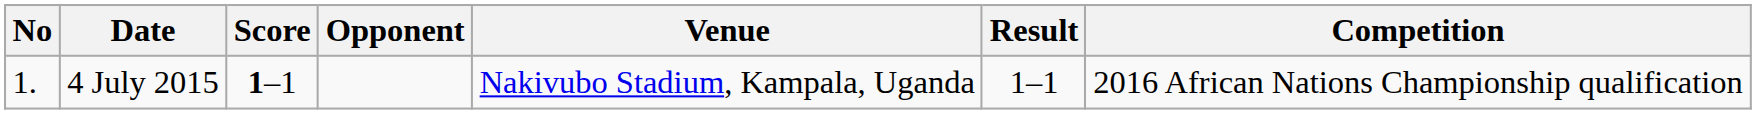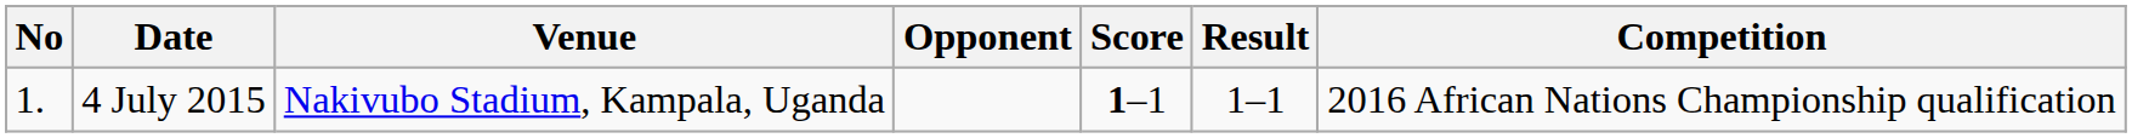columns swapped: Venue <-> Score
